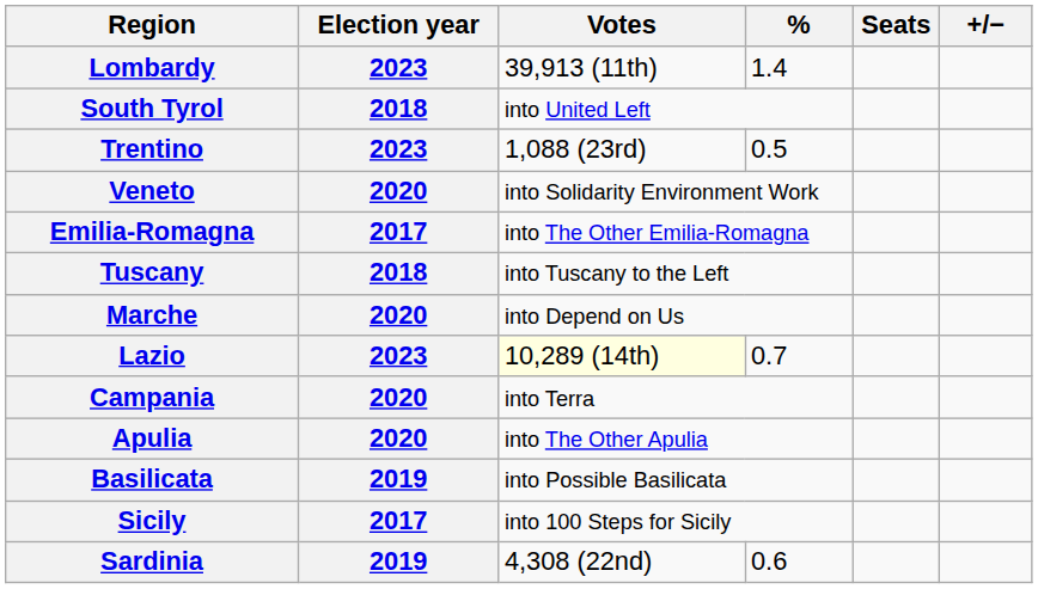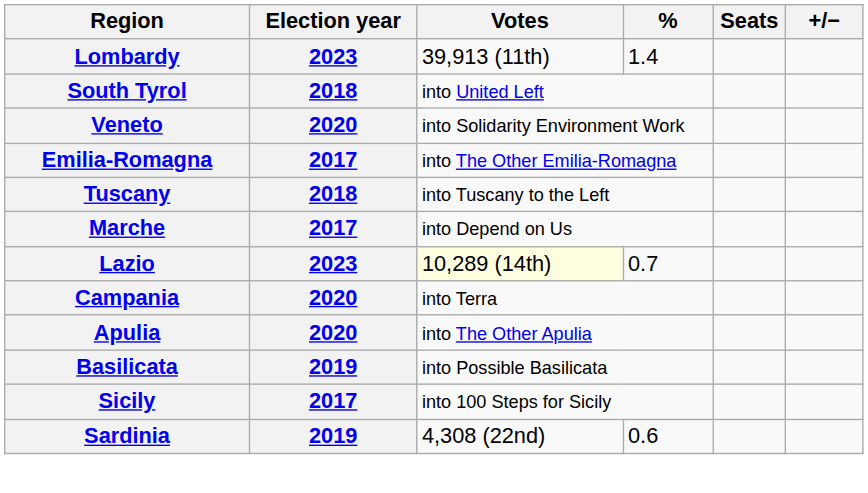- row: Trentino | 2023 | 1,088 (23rd) | 0.5
Marche | Election year: 2020 -> 2017
